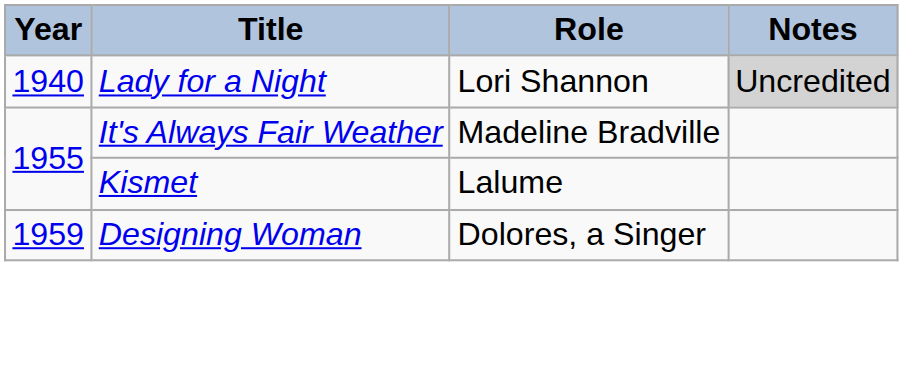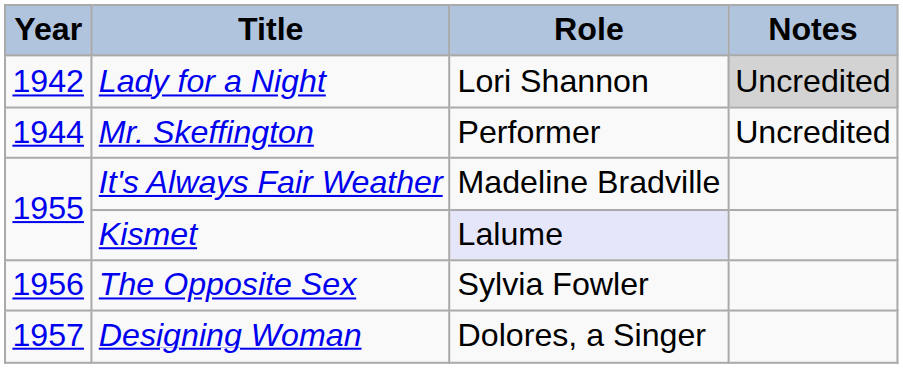Lady for a Night | Year: 1940 -> 1942
+ row: 1944 | Mr. Skeffington | Performer | Uncredited
Kismet | Role: no background -> lavender background
+ row: 1956 | The Opposite Sex | Sylvia Fowler
Designing Woman | Year: 1959 -> 1957
